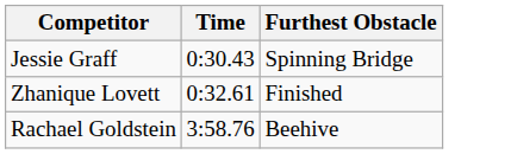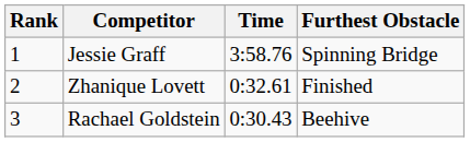+ column: Rank | 1 | 2 | 3
Jessie Graff | Time: 0:30.43 -> 3:58.76
Rachael Goldstein | Time: 3:58.76 -> 0:30.43
